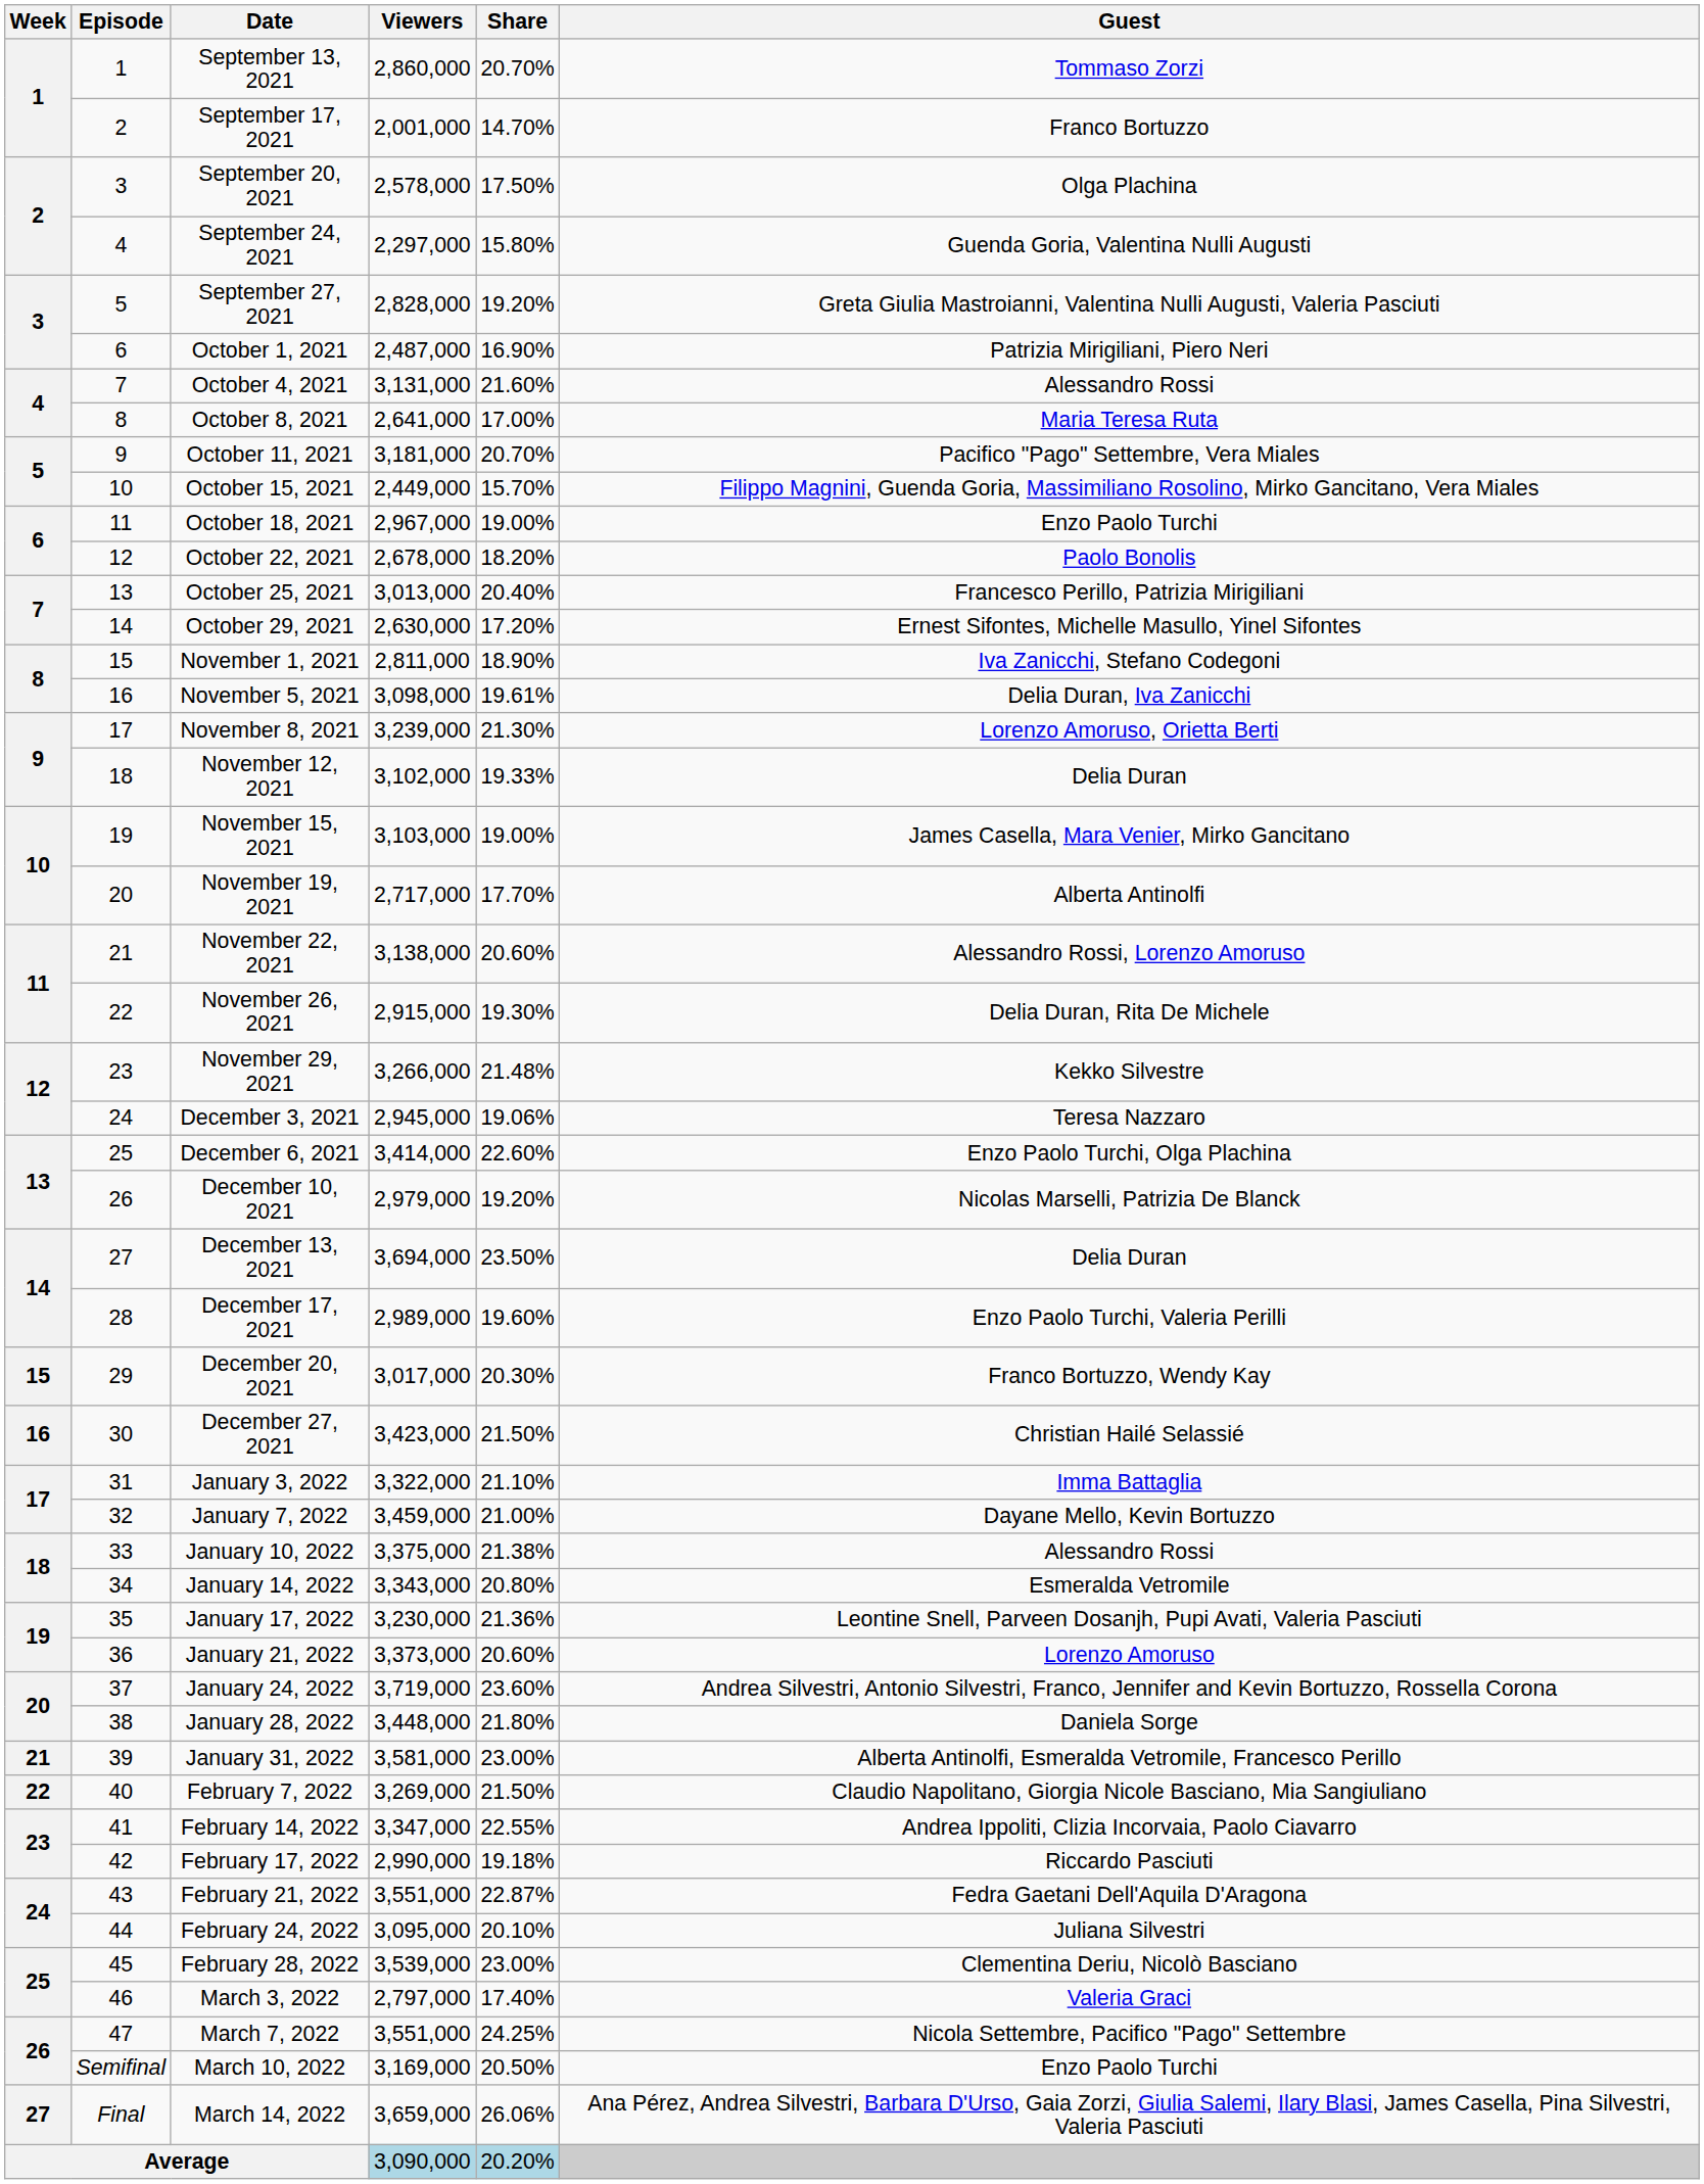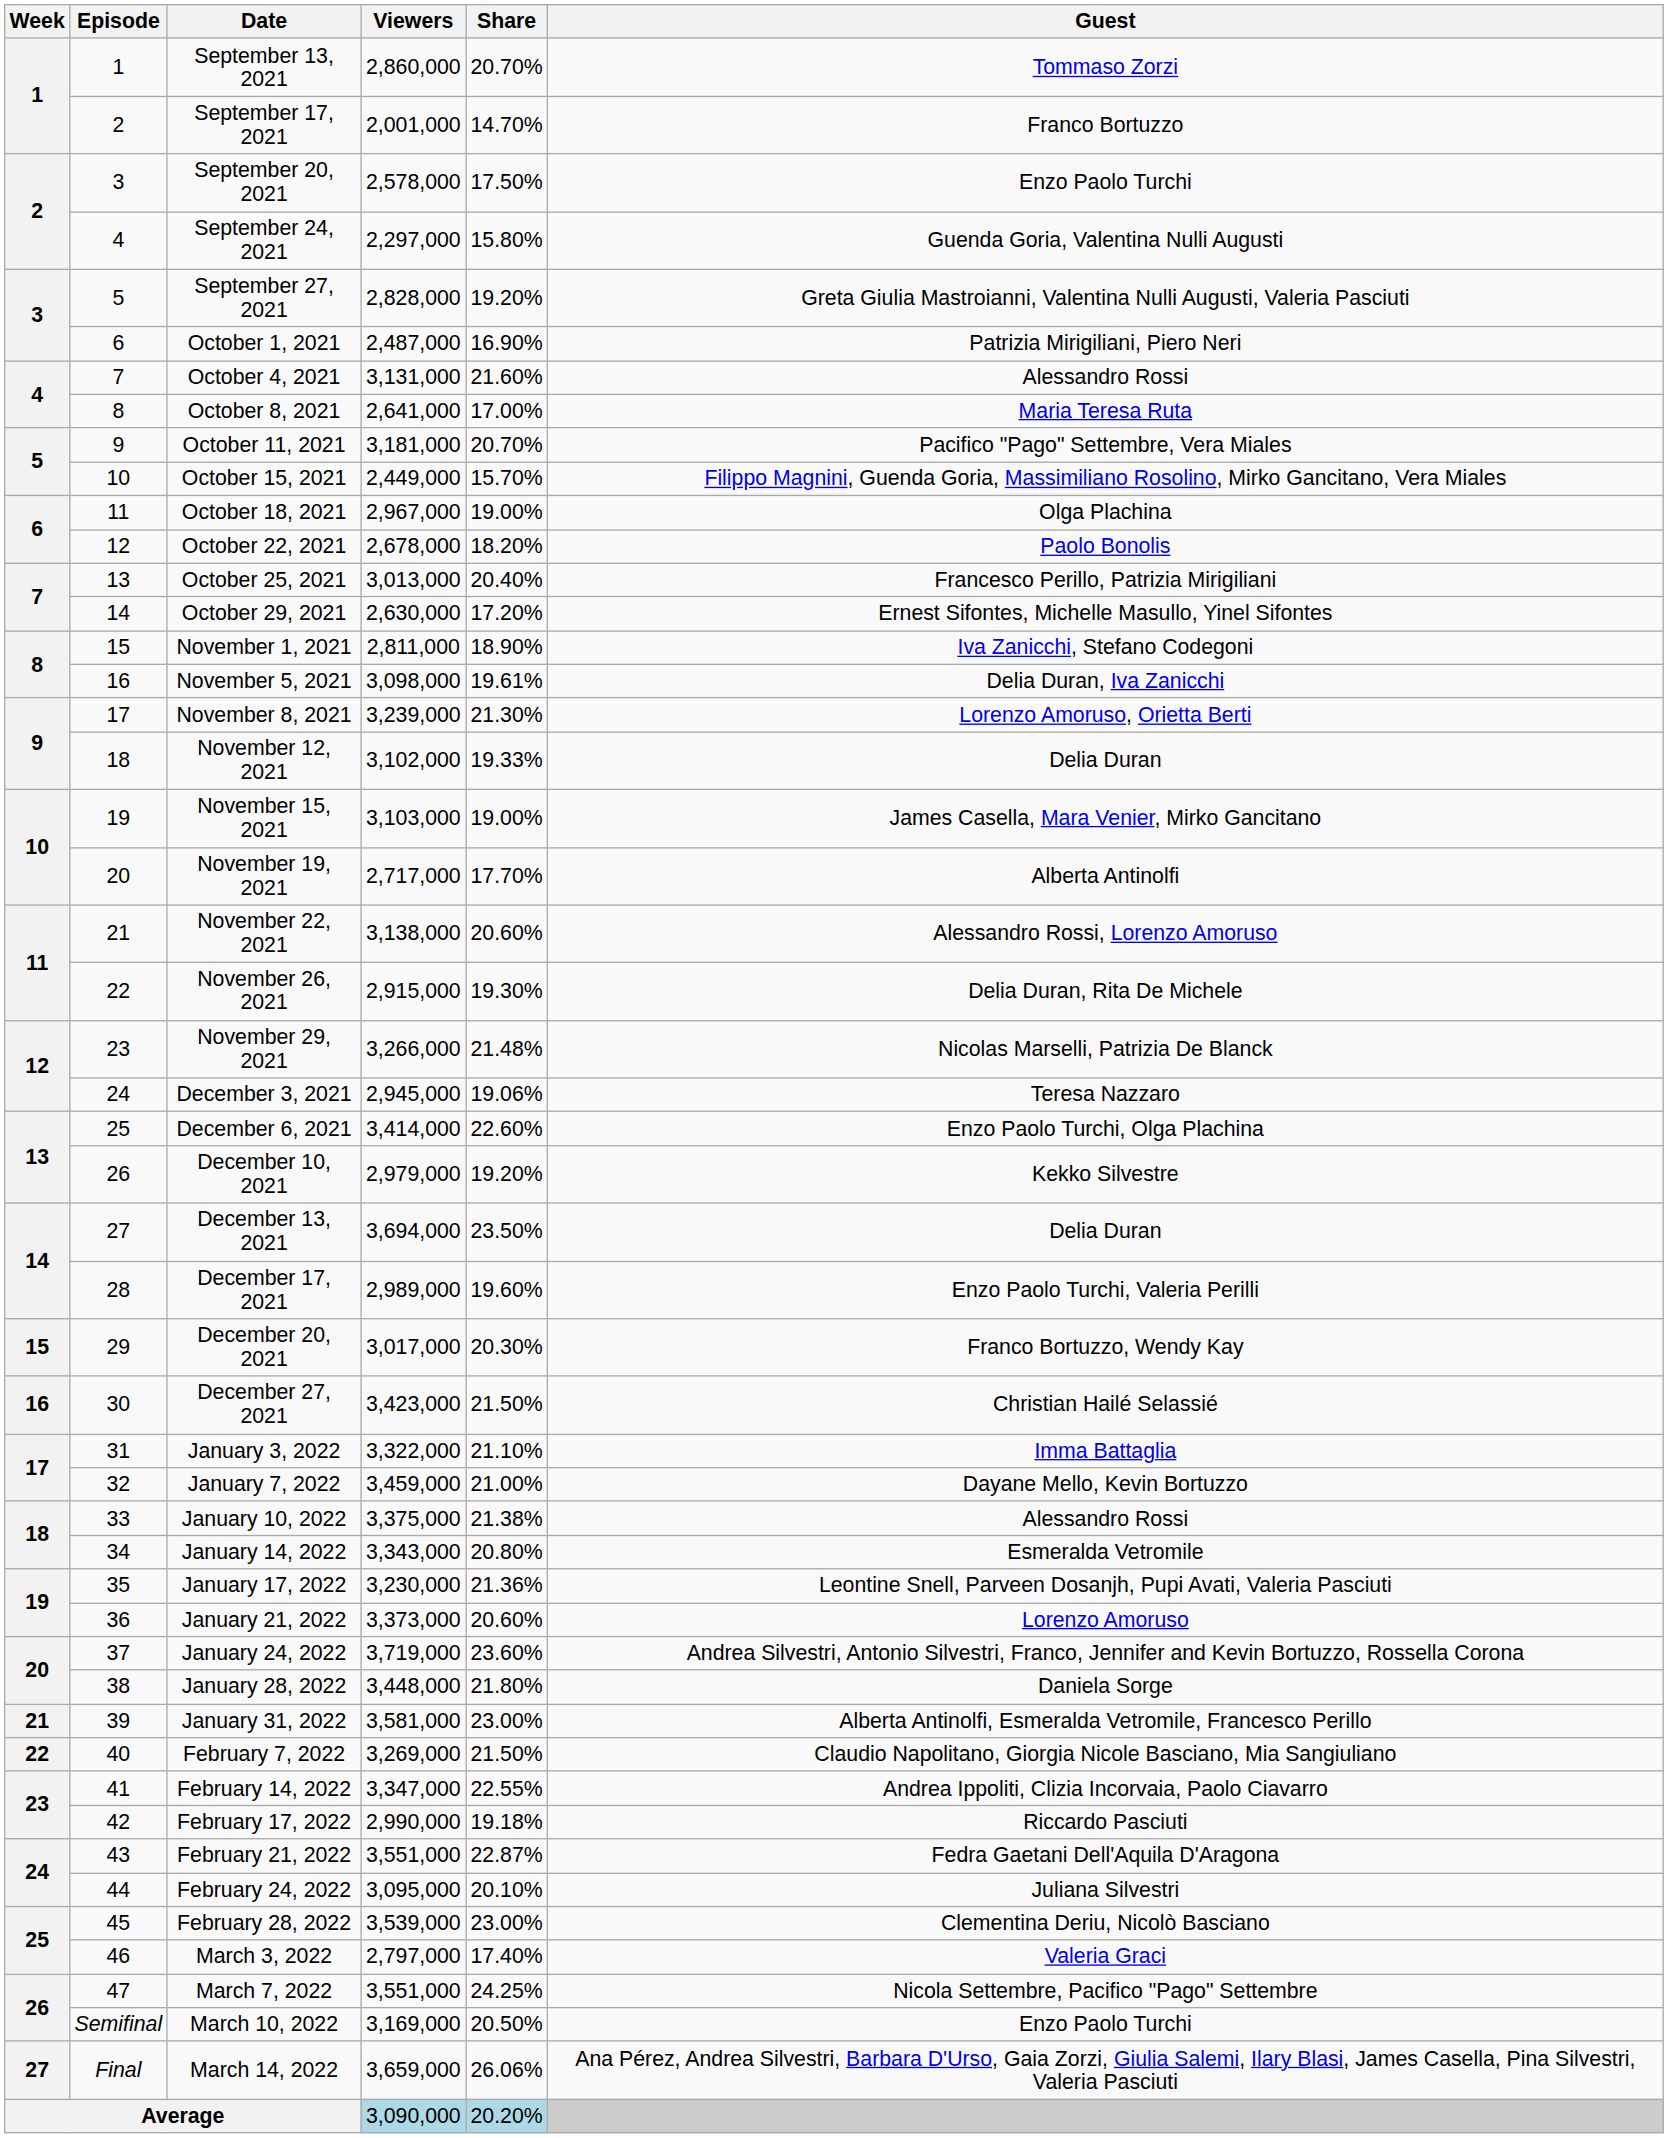September 20, 2021 | Guest: Olga Plachina -> Enzo Paolo Turchi
October 18, 2021 | Guest: Enzo Paolo Turchi -> Olga Plachina
November 29, 2021 | Guest: Kekko Silvestre -> Nicolas Marselli, Patrizia De Blanck
December 10, 2021 | Guest: Nicolas Marselli, Patrizia De Blanck -> Kekko Silvestre
